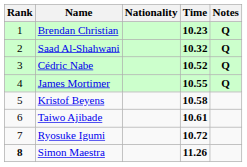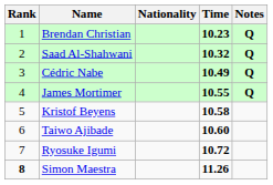Cédric Nabe | Time: 10.52 -> 10.49
Taiwo Ajibade | Time: 10.61 -> 10.60
